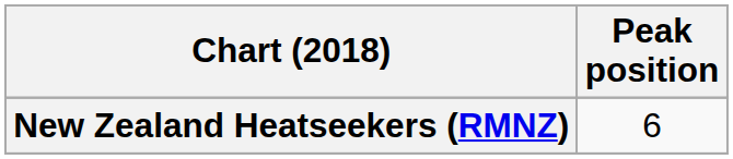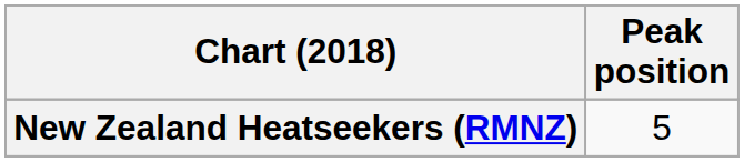New Zealand Heatseekers (RMNZ) | Peak position: 6 -> 5
